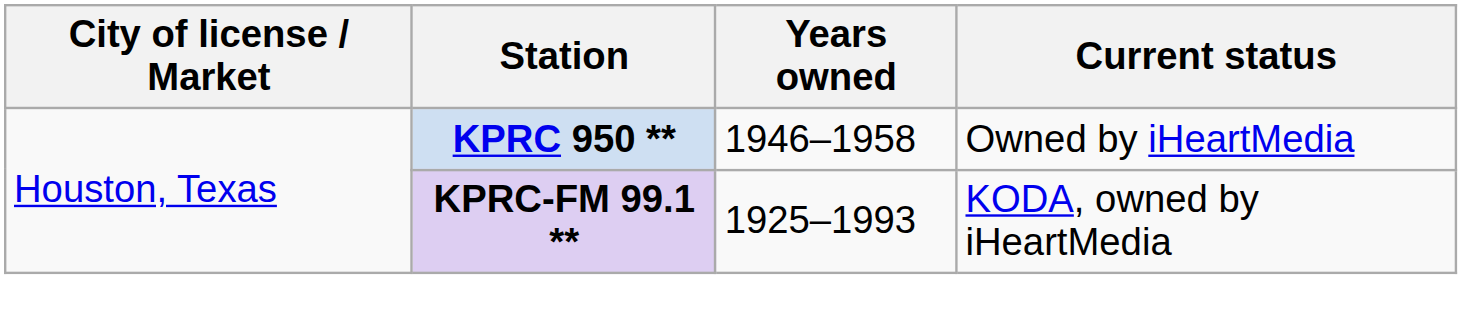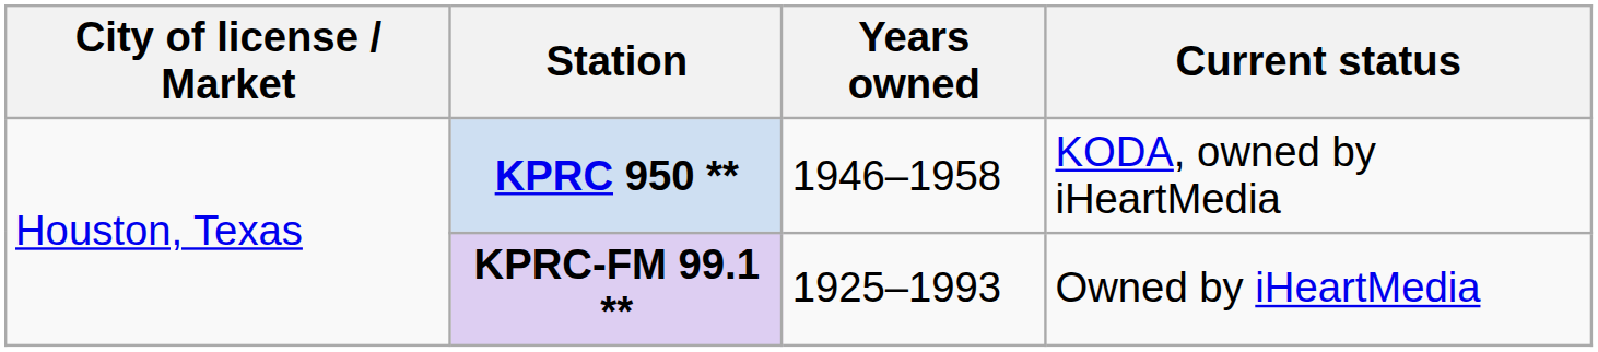KPRC 950 ** | Current status: Owned by iHeartMedia -> KODA, owned by iHeartMedia
KPRC-FM 99.1 ** | Current status: KODA, owned by iHeartMedia -> Owned by iHeartMedia
